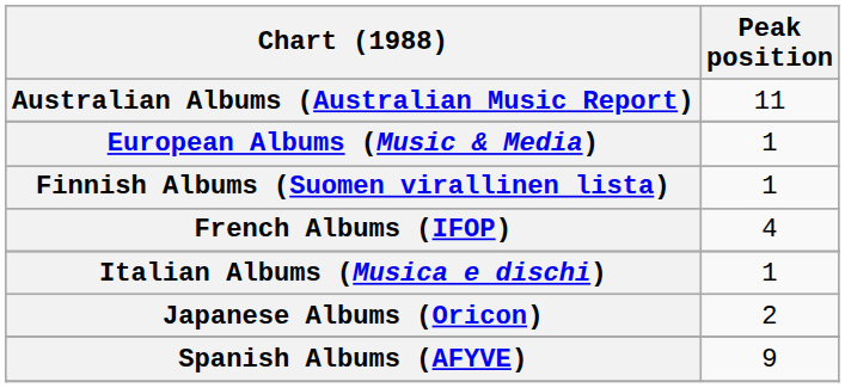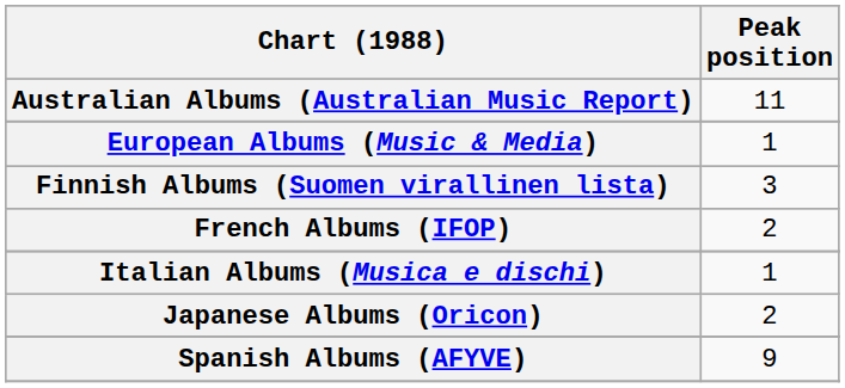Finnish Albums (Suomen virallinen lista) | Peak position: 1 -> 3
French Albums (IFOP) | Peak position: 4 -> 2
